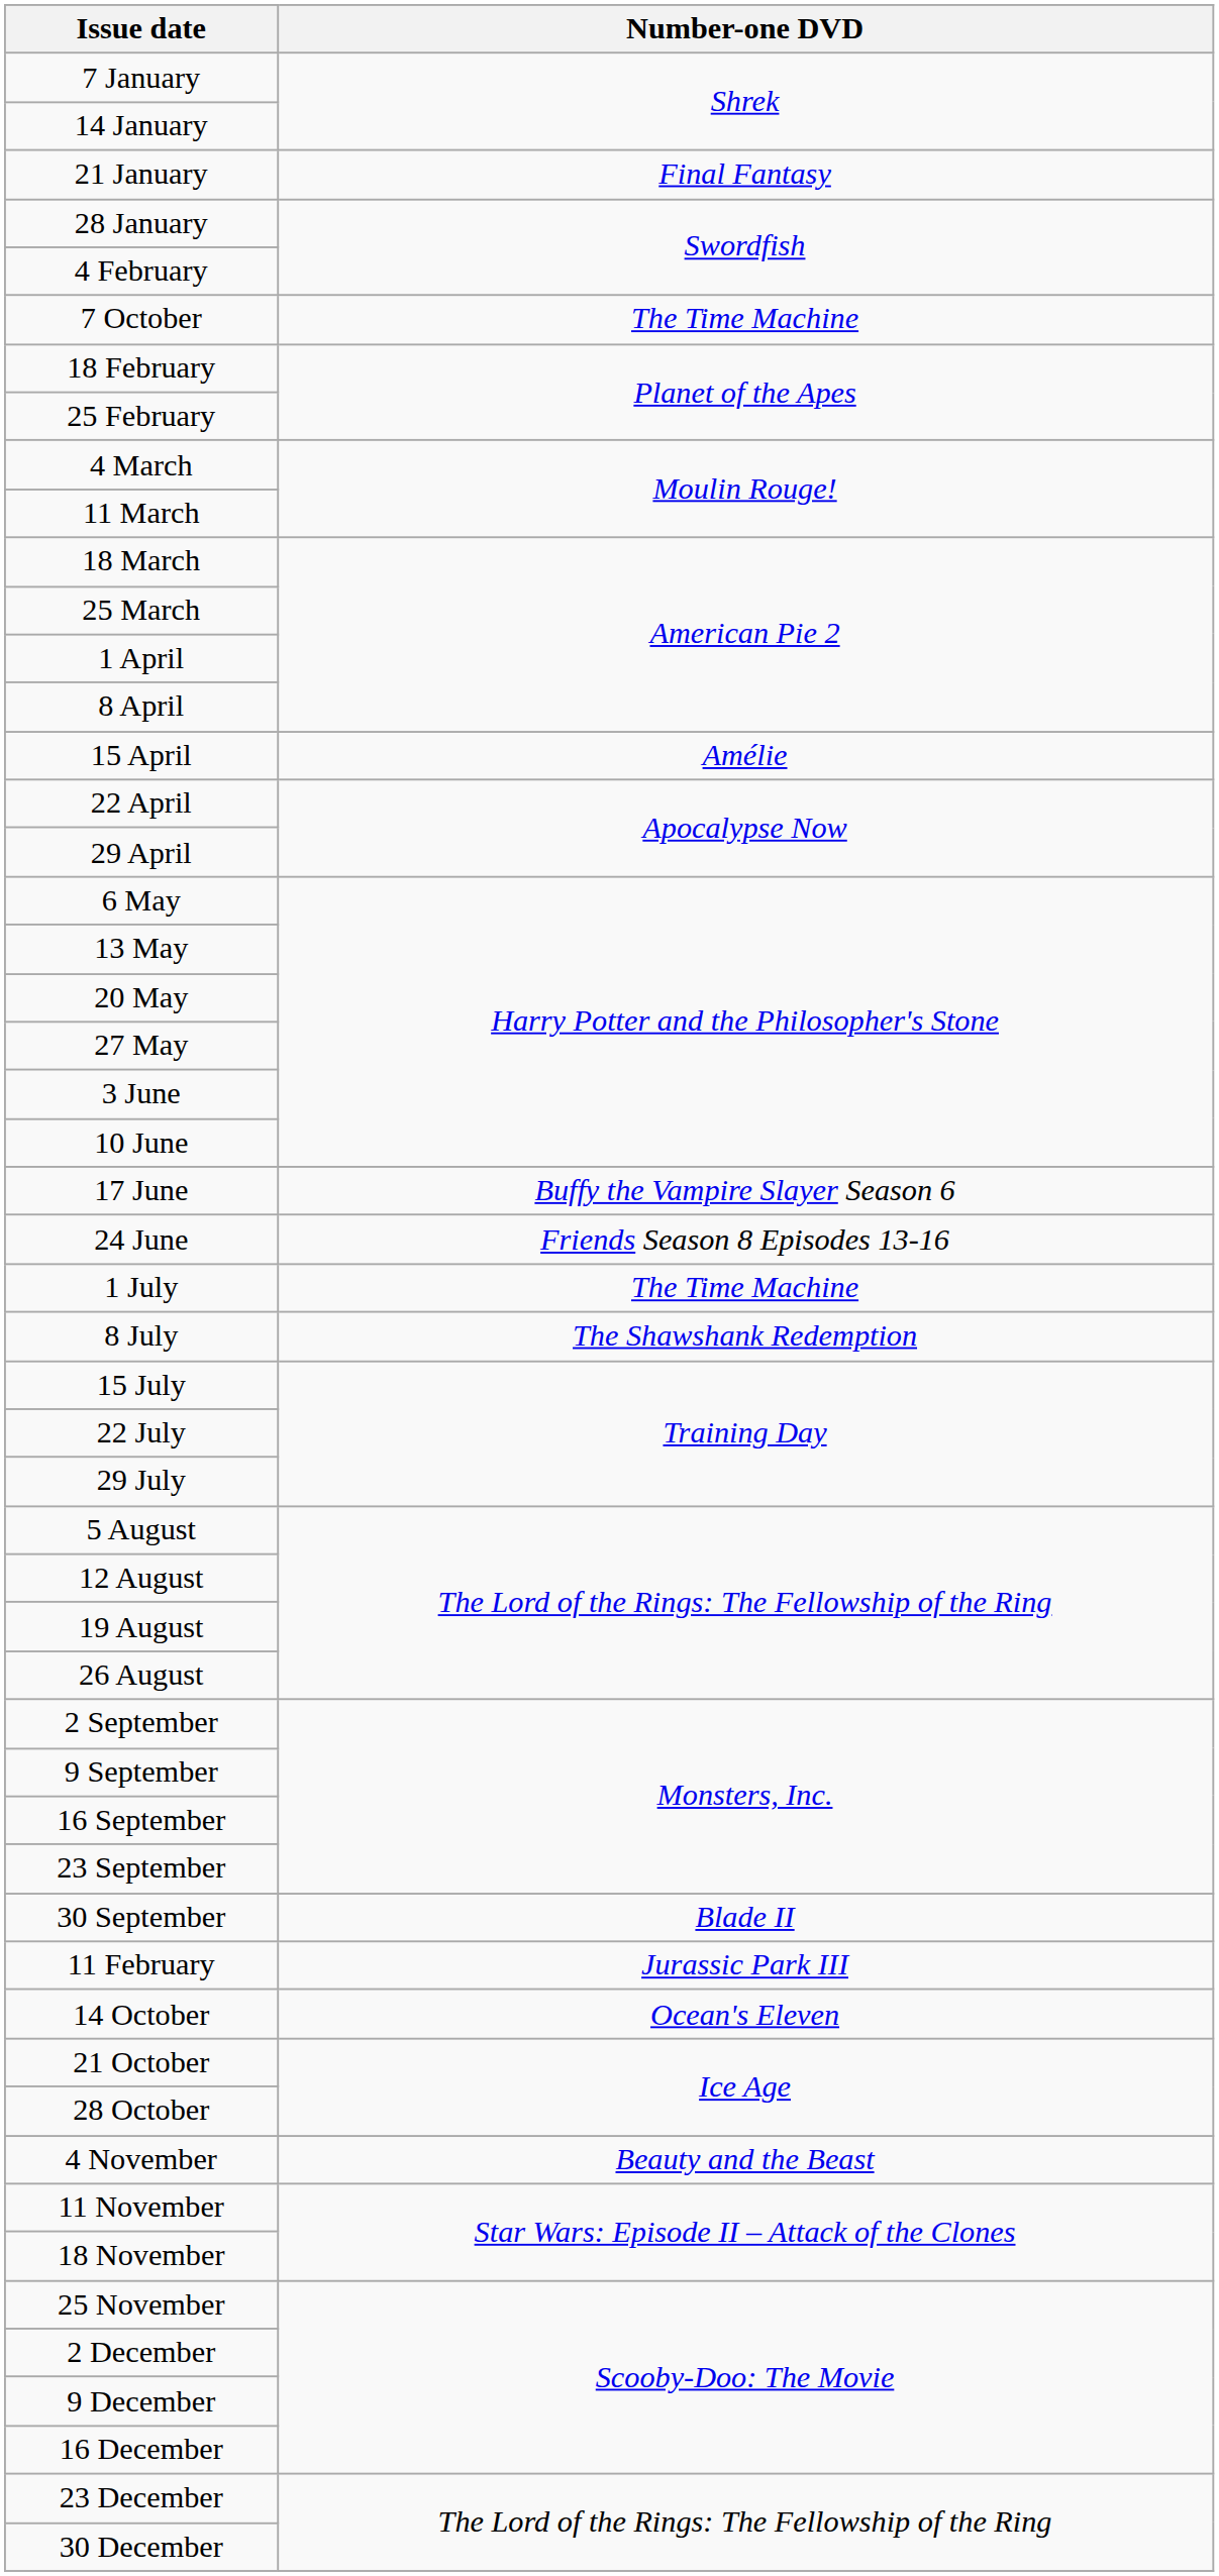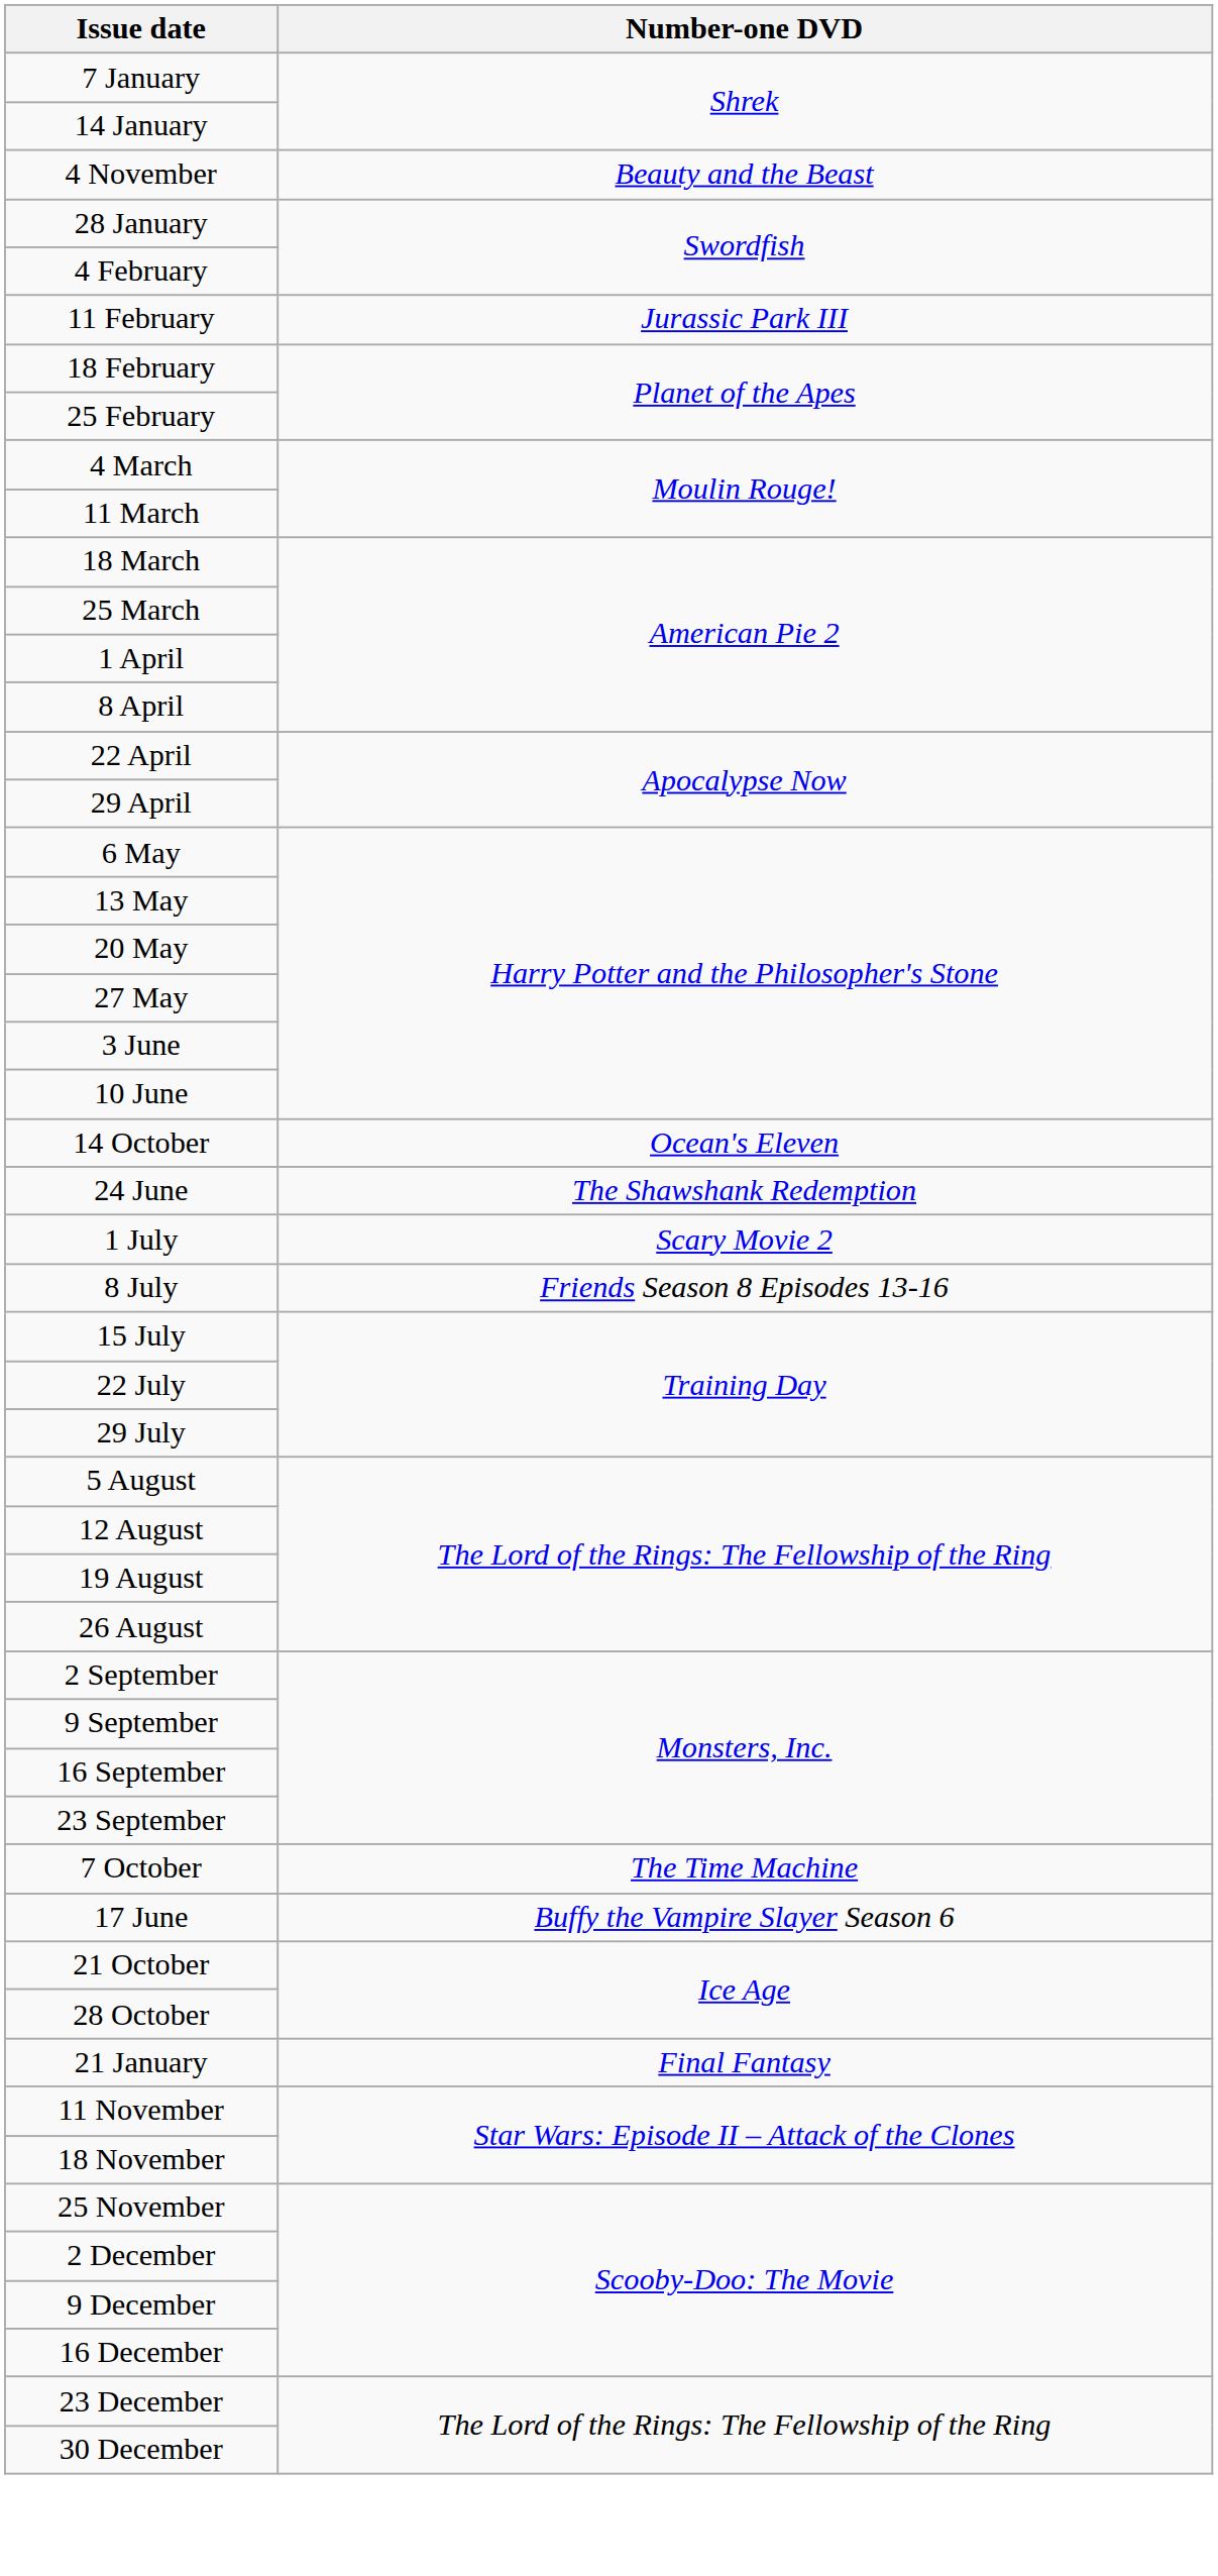rows swapped: 21 January <-> 4 November
rows swapped: 11 February <-> 7 October
- row: 15 April | Amélie
rows swapped: 17 June <-> 14 October
24 June | Number-one DVD: Friends Season 8 Episodes 13-16 -> The Shawshank Redemption
1 July | Number-one DVD: The Time Machine -> Scary Movie 2
8 July | Number-one DVD: The Shawshank Redemption -> Friends Season 8 Episodes 13-16
- row: 30 September | Blade II
